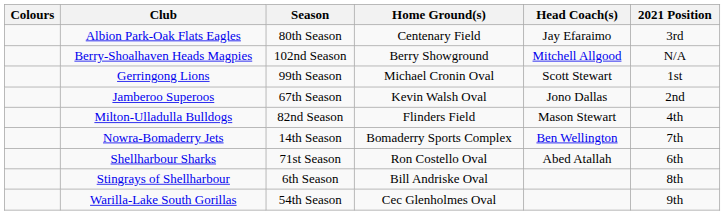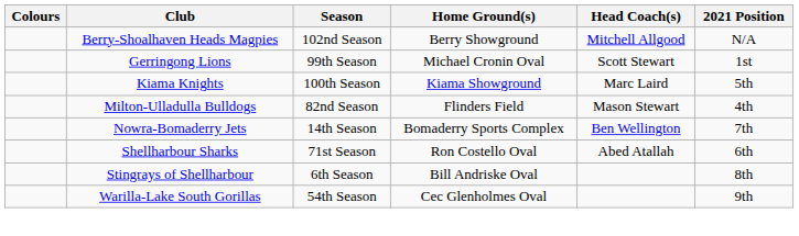- row: Albion Park-Oak Flats Eagles | 80th Season | Centenary Field | Jay Efaraimo | 3rd
- row: Jamberoo Superoos | 67th Season | Kevin Walsh Oval | Jono Dallas | 2nd
+ row: Kiama Knights | 100th Season | Kiama Showground | Marc Laird | 5th
